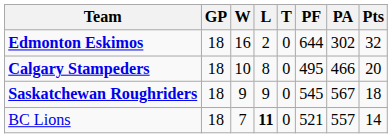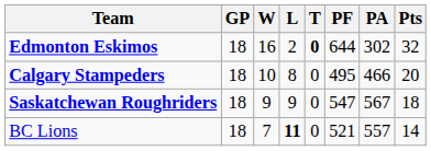Edmonton Eskimos | T: normal -> bold
Saskatchewan Roughriders | PF: 545 -> 547
